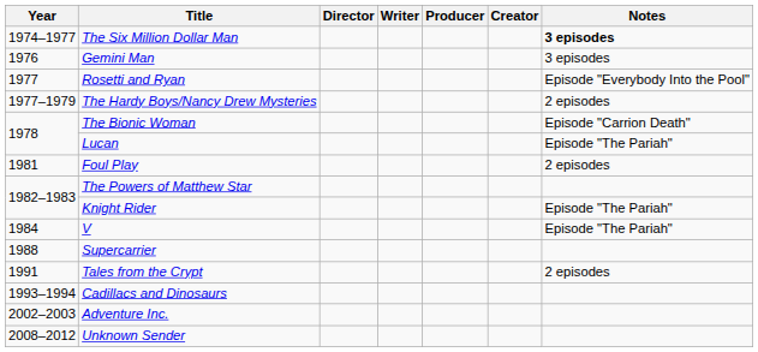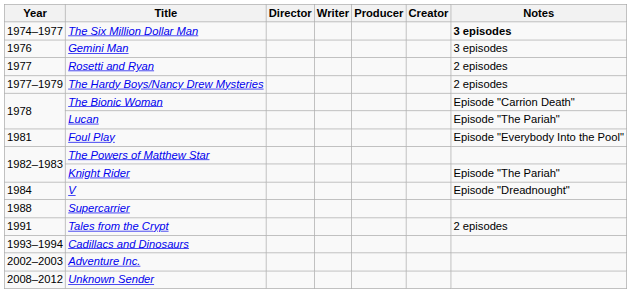Rosetti and Ryan | Notes: Episode "Everybody Into the Pool" -> 2 episodes
Foul Play | Notes: 2 episodes -> Episode "Everybody Into the Pool"
V | Notes: Episode "The Pariah" -> Episode "Dreadnought"
